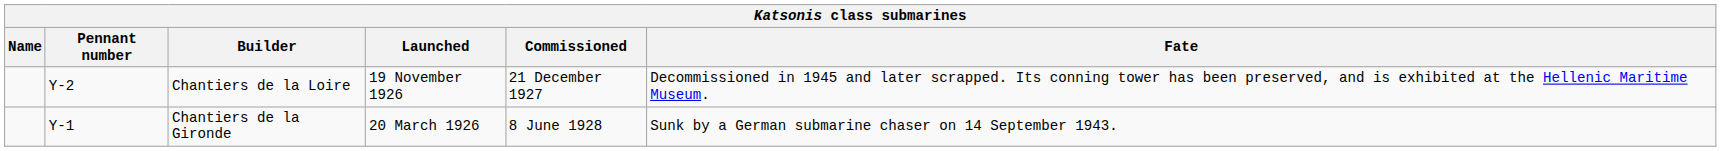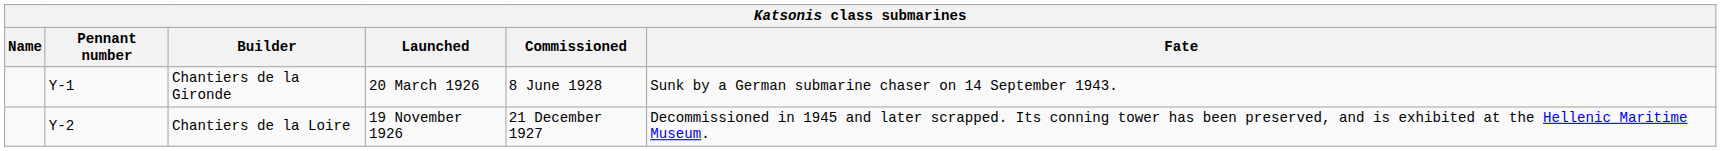rows swapped: Chantiers de la Gironde <-> Chantiers de la Loire
